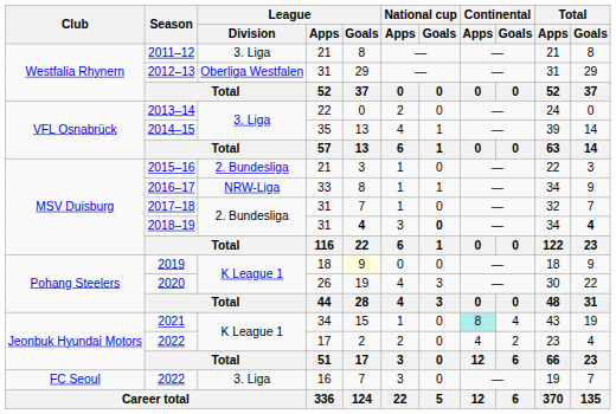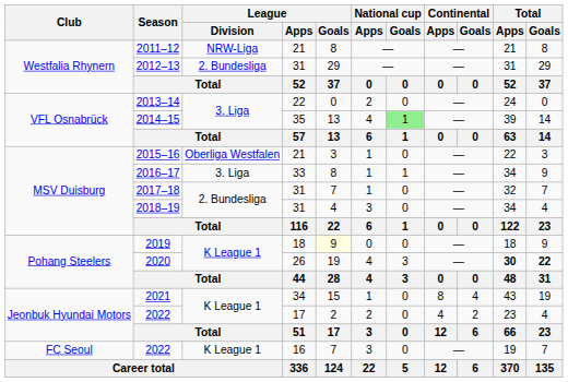2011–12 | League / Division: 3. Liga -> NRW-Liga
2012–13 | League / Division: Oberliga Westfalen -> 2. Bundesliga
2014–15 | National cup / Goals: no background -> lightgreen background
2015–16 | League / Division: 2. Bundesliga -> Oberliga Westfalen
2016–17 | League / Division: NRW-Liga -> 3. Liga
2018–19 | League / Goals: bold -> normal
2018–19 | National cup / Goals: bold -> normal
2018–19 | Total / Goals: bold -> normal
2020 | Total / Apps: normal -> bold
2020 | Total / Goals: normal -> bold
2021 | Continental / Apps: paleturquoise background -> no background
2022 / 16 | League / Division: 3. Liga -> K League 1
